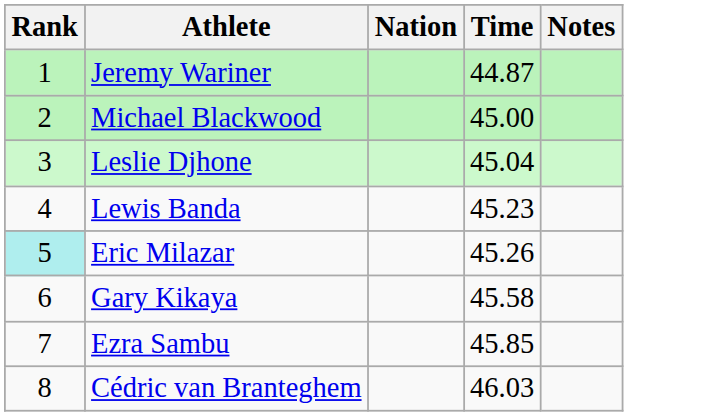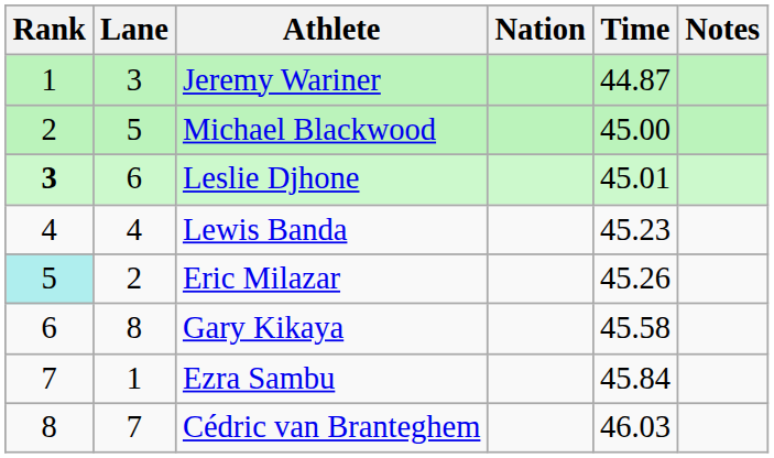+ column: Lane | 3 | 5 | 6 | 4 | 2 | 8 | 1 | 7
Leslie Djhone | Rank: normal -> bold
Leslie Djhone | Time: 45.04 -> 45.01
Ezra Sambu | Time: 45.85 -> 45.84
